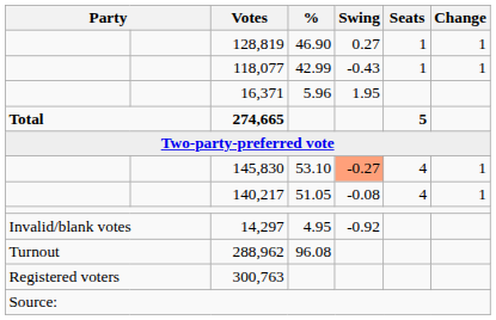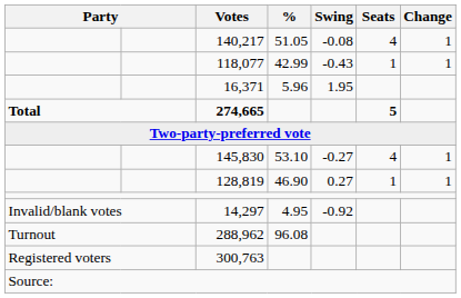rows swapped: 140,217 <-> 128,819
145,830 | Swing: lightsalmon background -> no background
